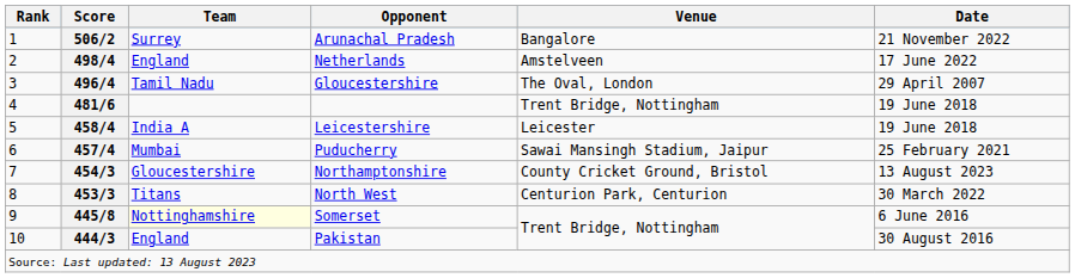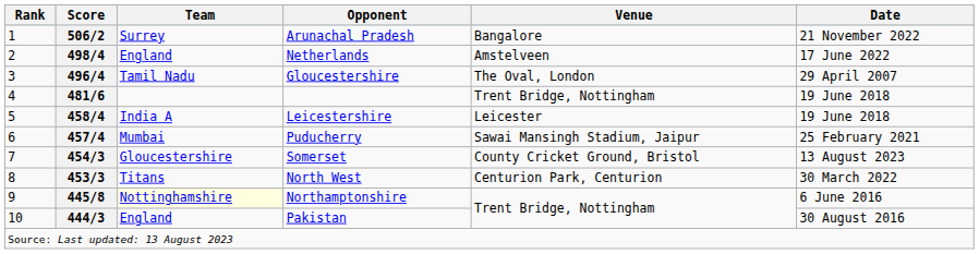454/3 | Opponent: Northamptonshire -> Somerset
445/8 | Opponent: Somerset -> Northamptonshire
